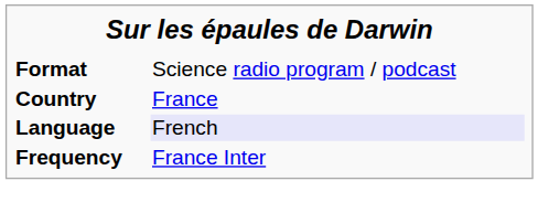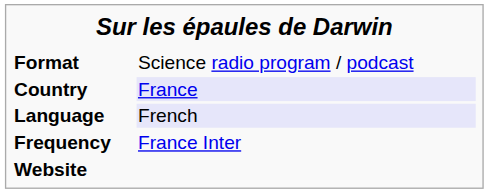Country | column 2: no background -> lavender background
+ row: Website
